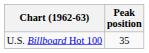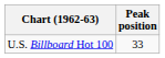U.S. Billboard Hot 100 | Peak position: 35 -> 33
